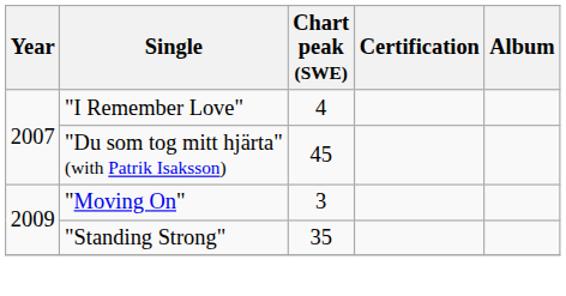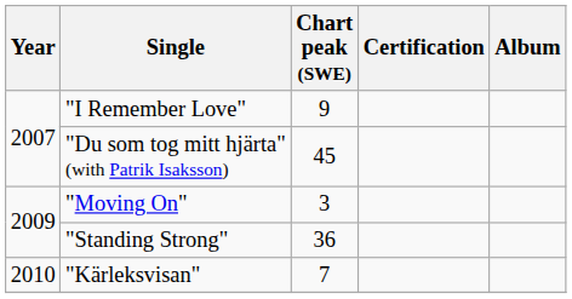"I Remember Love" | Chart peak (SWE): 4 -> 9
"Standing Strong" | Chart peak (SWE): 35 -> 36
+ row: 2010 | "Kärleksvisan" | 7
